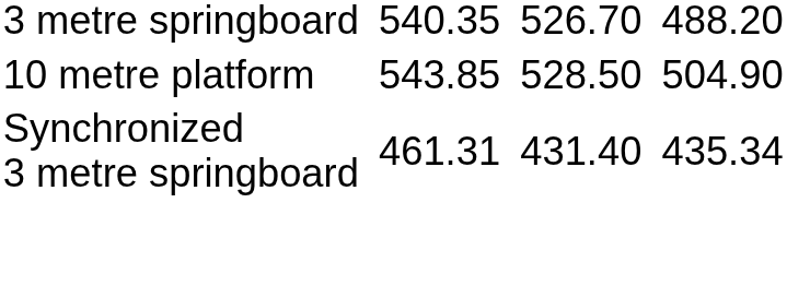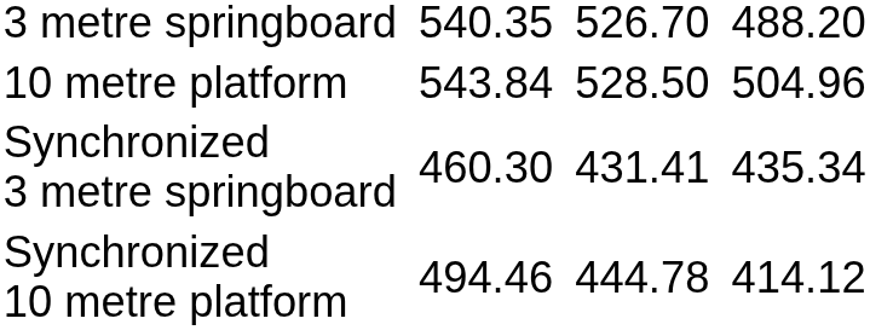10 metre platform | column 3: 543.85 -> 543.84
10 metre platform | column 7: 504.90 -> 504.96
Synchronized 3 metre springboard | column 3: 461.31 -> 460.30
Synchronized 3 metre springboard | column 5: 431.40 -> 431.41
+ row: Synchronized 10 metre platform | 494.46 | 444.78 | 414.12
